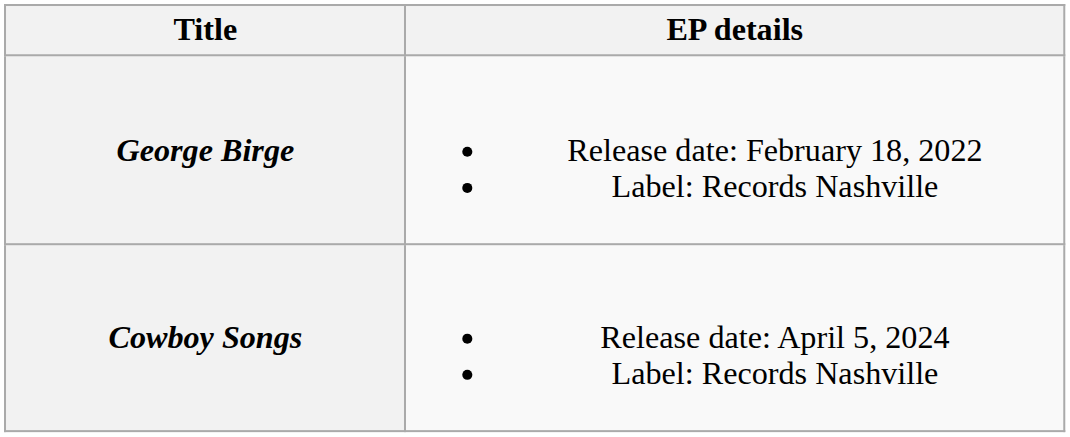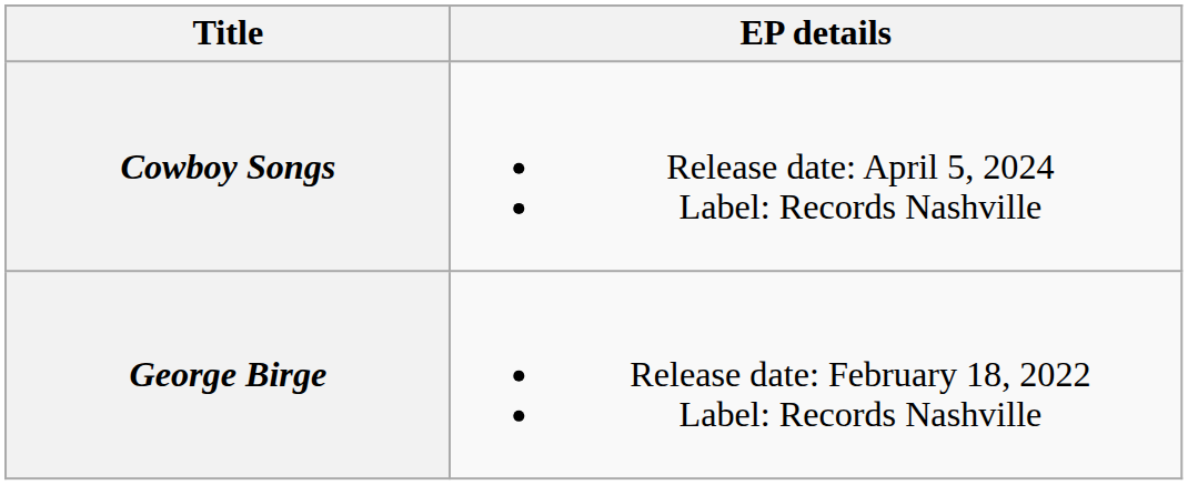rows swapped: George Birge <-> Cowboy Songs
